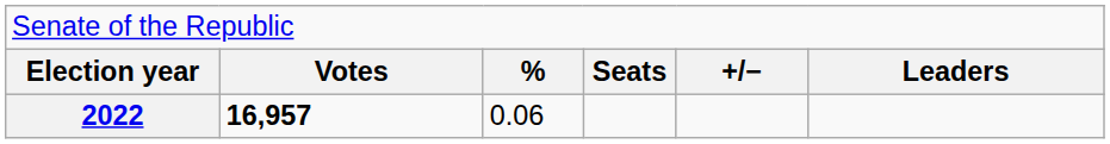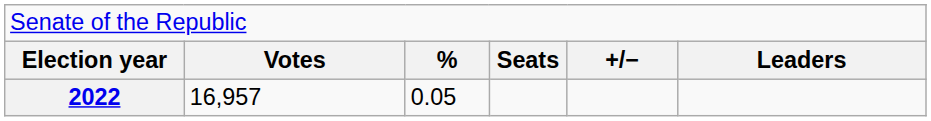2022 | column 2: bold -> normal
2022 | column 3: 0.06 -> 0.05
